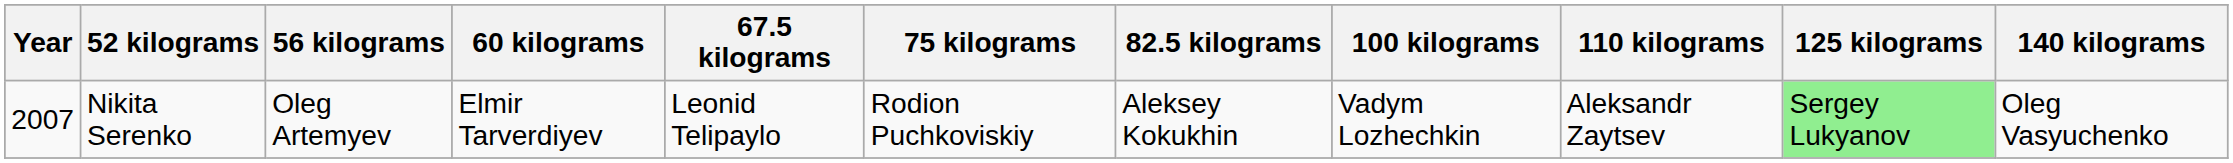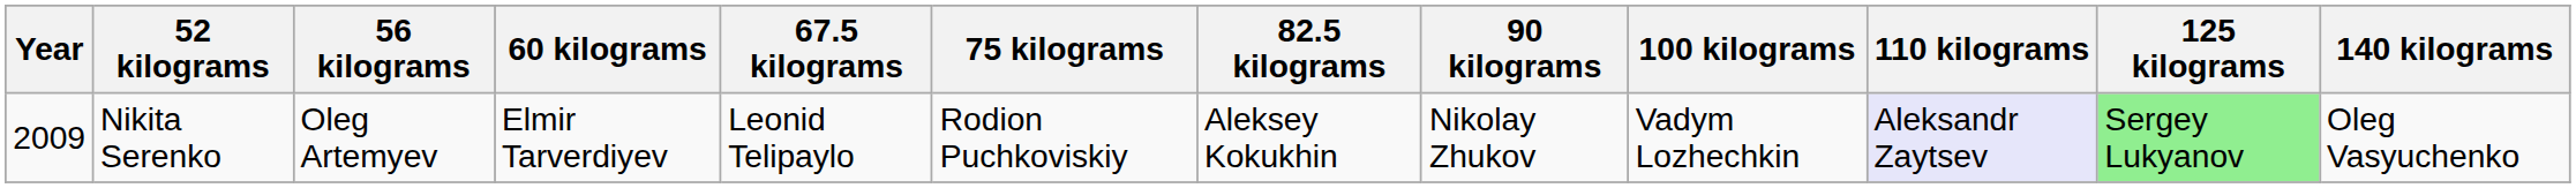+ column: 90 kilograms | Nikolay Zhukov
Nikita Serenko | Year: 2007 -> 2009
Nikita Serenko | 110 kilograms: no background -> lavender background
